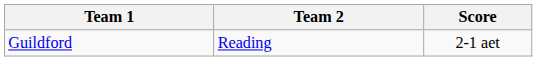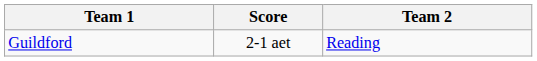columns swapped: Team 2 <-> Score
